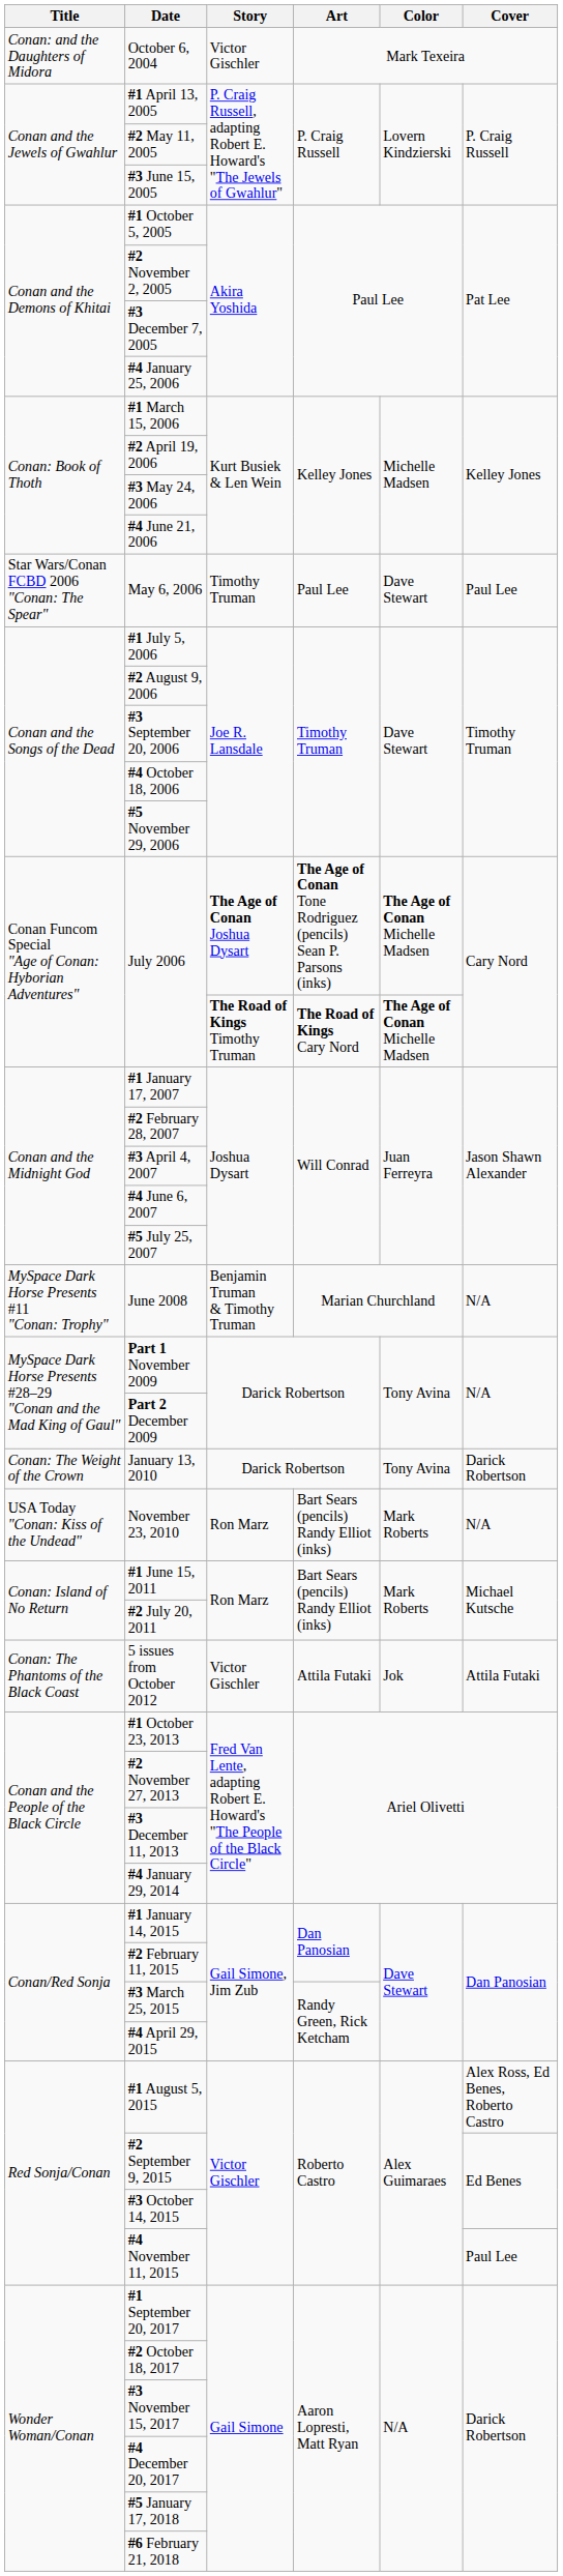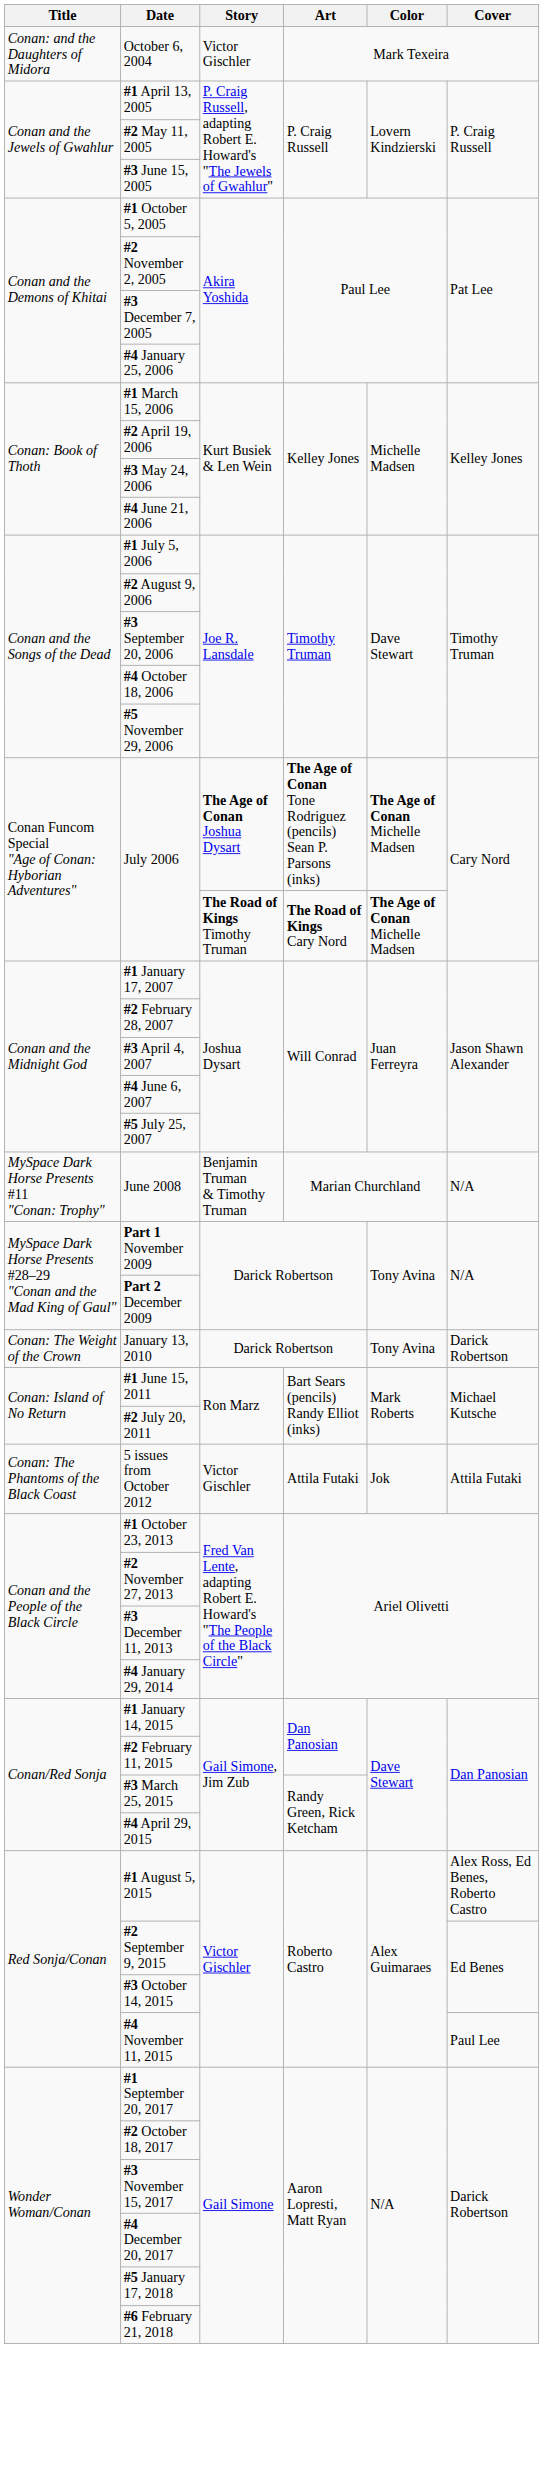- row: Star Wars/Conan FCBD 2006 "Conan: The Spear" | May 6, 2006 | Timothy Truman | Paul Lee | Dave Stewart | Paul Lee
- row: USA Today "Conan: Kiss of the Undead" | November 23, 2010 | Ron Marz | Bart Sears (pencils) Randy Elliot (inks) | Mark Roberts | N/A
